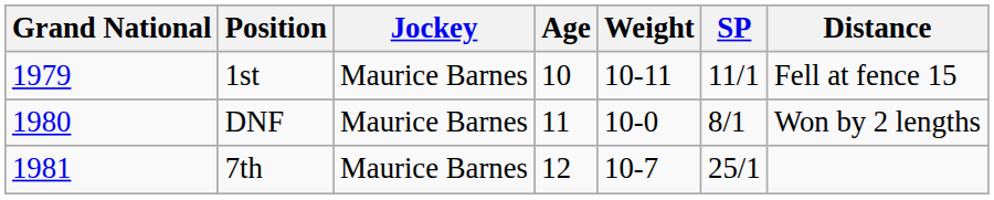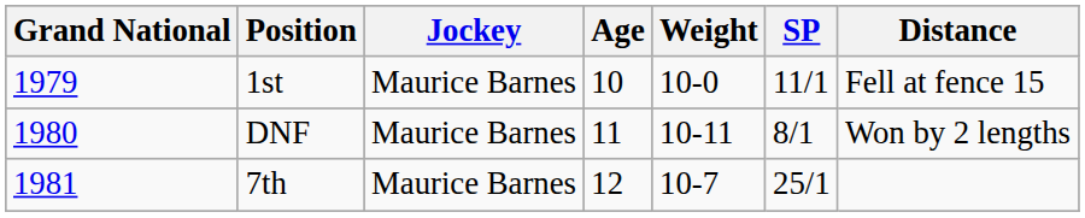1st | Weight: 10-11 -> 10-0
DNF | Weight: 10-0 -> 10-11
